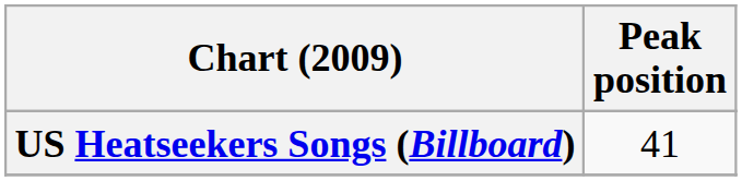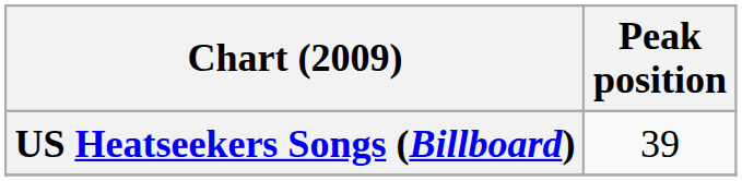US Heatseekers Songs (Billboard) | Peak position: 41 -> 39
